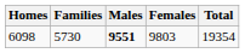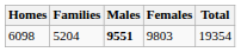6098 | Families: 5730 -> 5204
